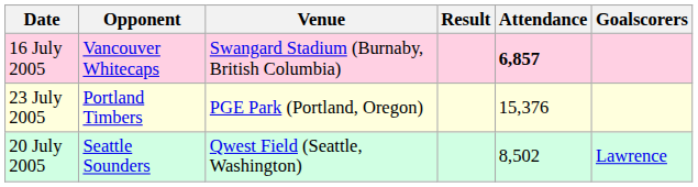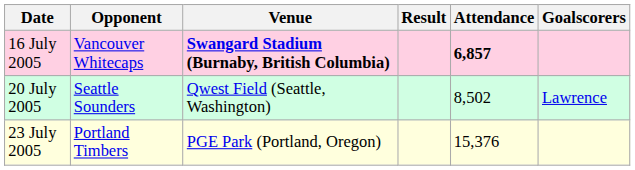16 July 2005 | Venue: normal -> bold
rows swapped: 20 July 2005 <-> 23 July 2005
